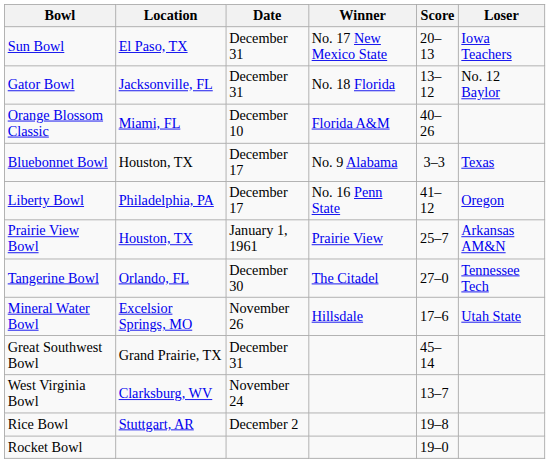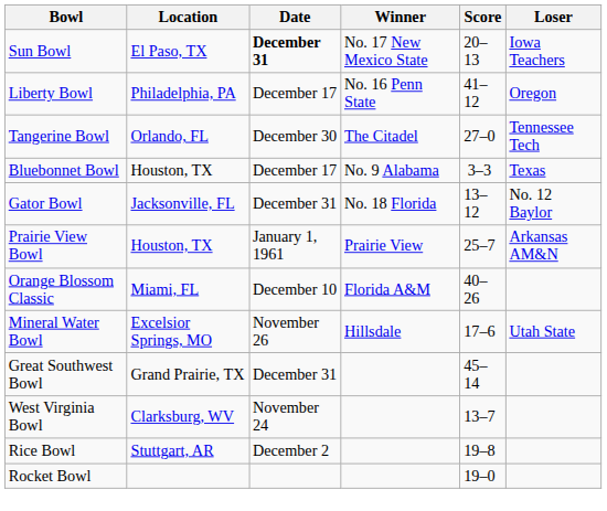Sun Bowl | Date: normal -> bold
rows swapped: Gator Bowl <-> Liberty Bowl
rows swapped: Tangerine Bowl <-> Orange Blossom Classic
